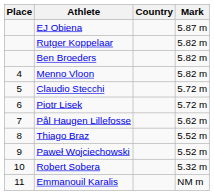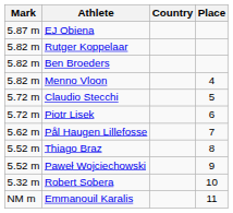columns swapped: Place <-> Mark
